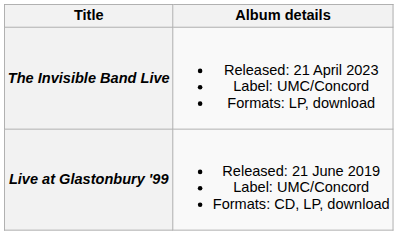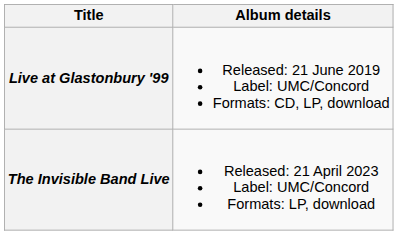rows swapped: Live at Glastonbury '99 <-> The Invisible Band Live
